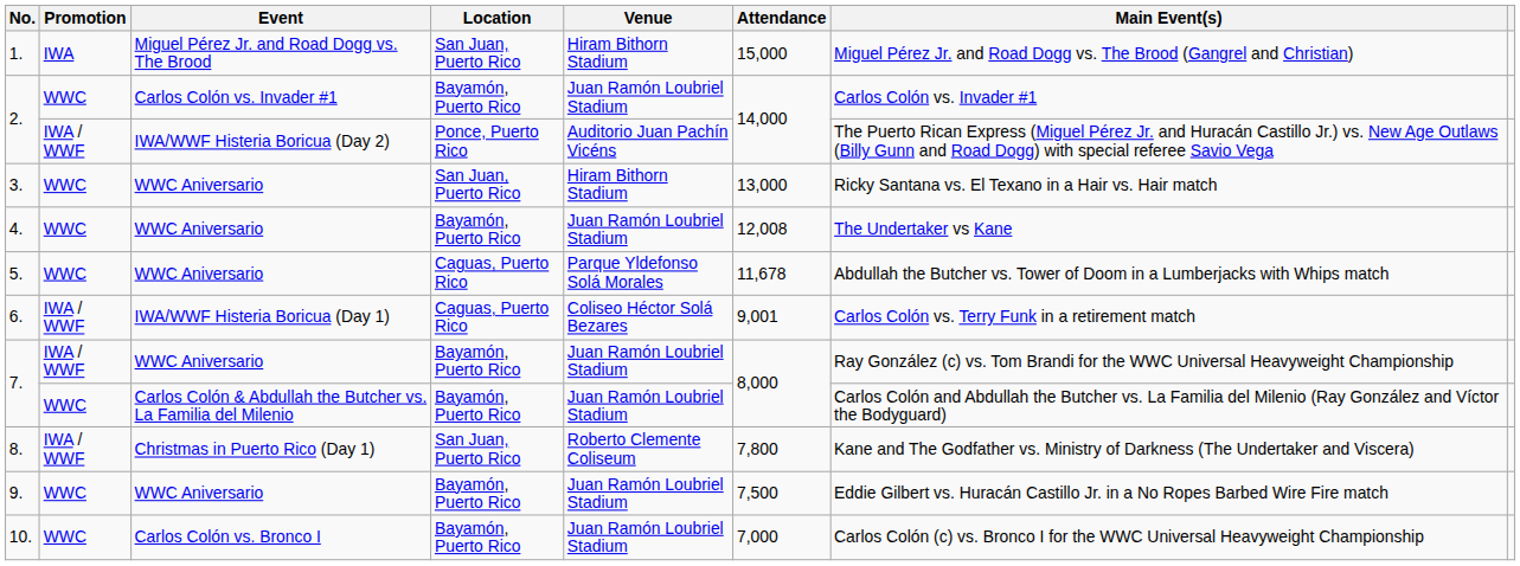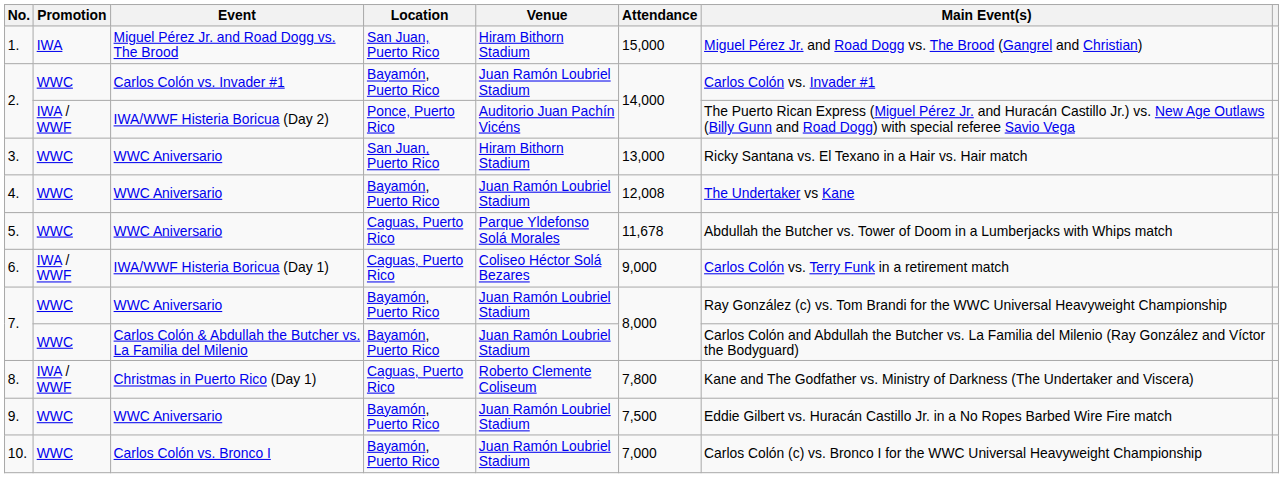6. | Attendance: 9,001 -> 9,000
7. / WWC Aniversario | Promotion: IWA / WWF -> WWC
8. | Location: San Juan, Puerto Rico -> Caguas, Puerto Rico
